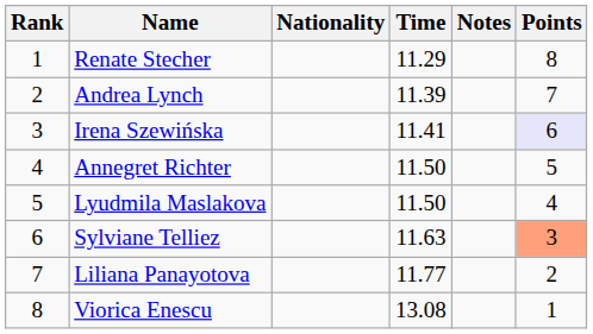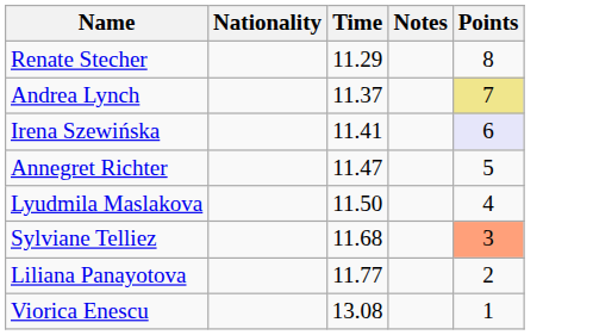- column: Rank | 1 | 2 | 3 | 4 | 5 | 6 | 7 | 8
Andrea Lynch | Time: 11.39 -> 11.37
Andrea Lynch | Points: no background -> khaki background
Annegret Richter | Time: 11.50 -> 11.47
Sylviane Telliez | Time: 11.63 -> 11.68
